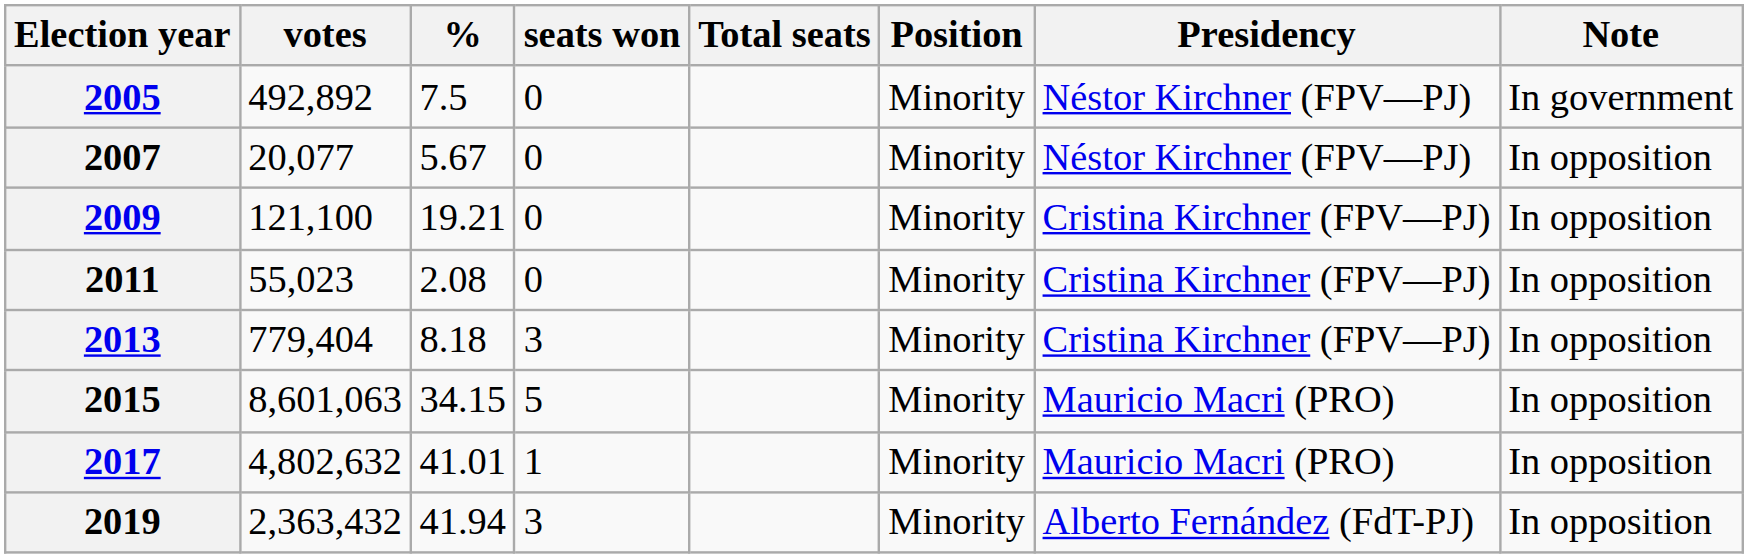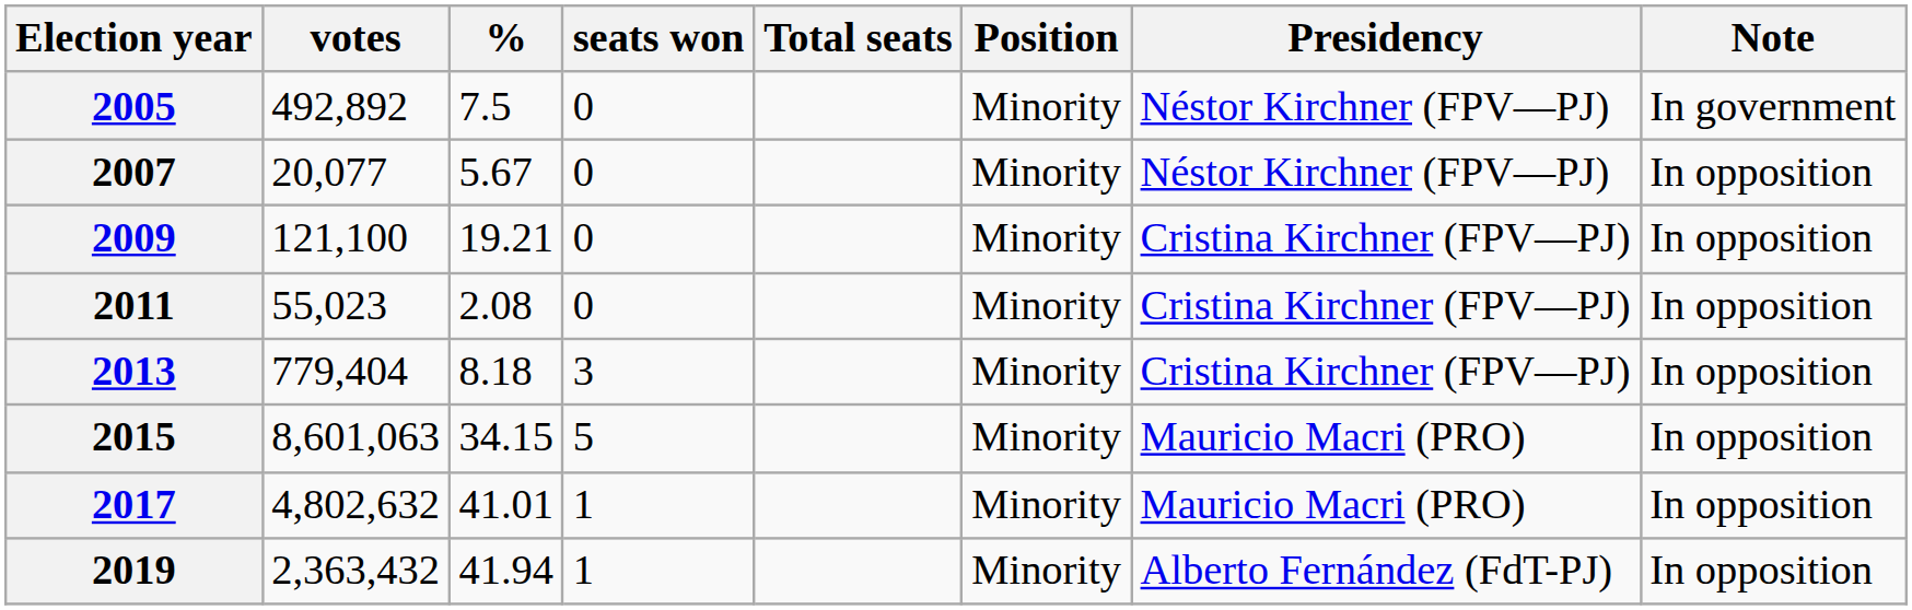2019 | seats won: 3 -> 1
